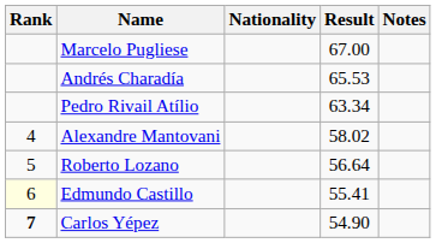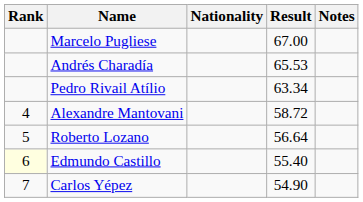Alexandre Mantovani | Result: 58.02 -> 58.72
Edmundo Castillo | Result: 55.41 -> 55.40
Carlos Yépez | Rank: bold -> normal
